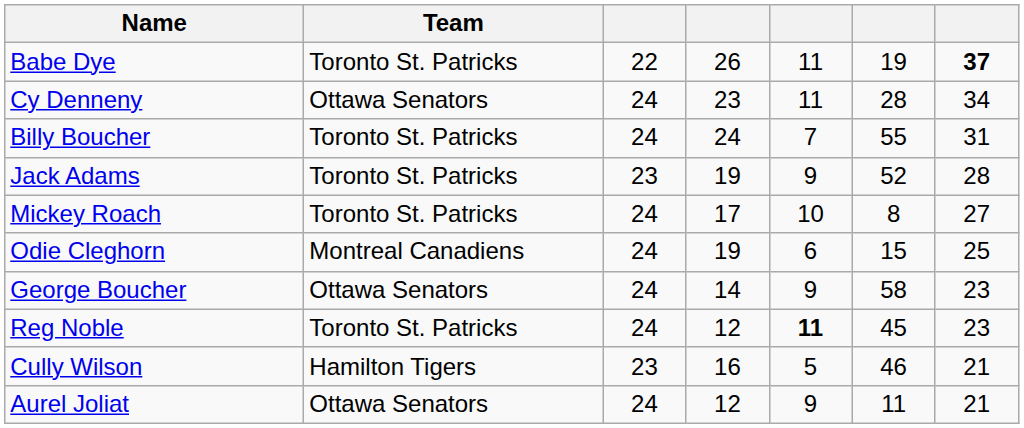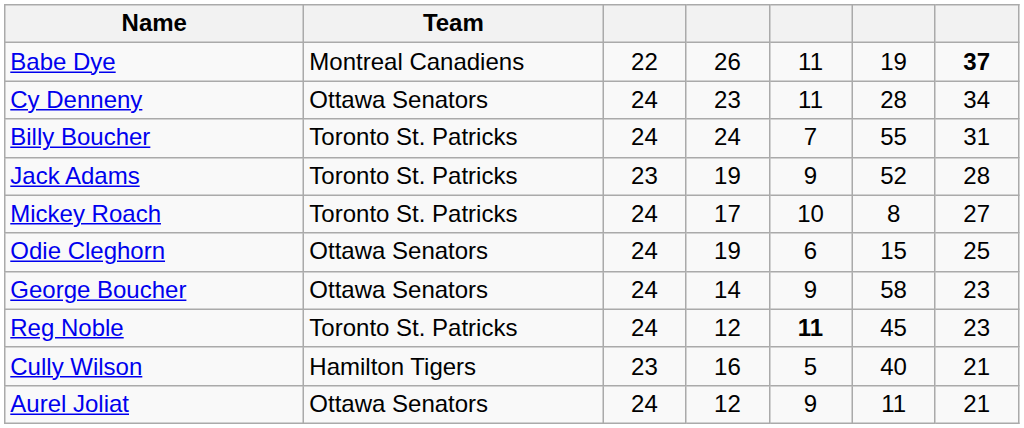Babe Dye | Team: Toronto St. Patricks -> Montreal Canadiens
Odie Cleghorn | Team: Montreal Canadiens -> Ottawa Senators
Cully Wilson | column 6: 46 -> 40
